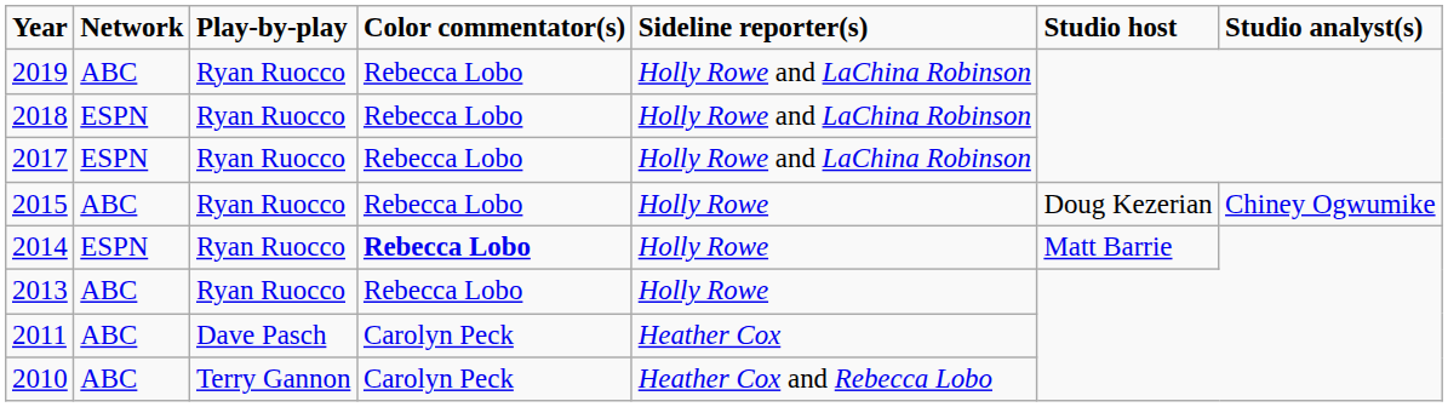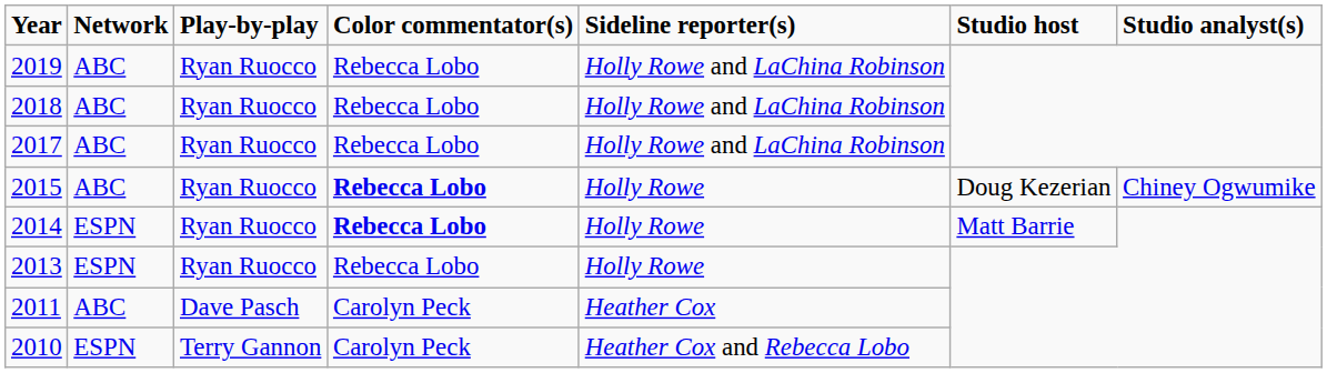2018 | Network: ESPN -> ABC
2017 | Network: ESPN -> ABC
2015 | Color commentator(s): normal -> bold
2013 | Network: ABC -> ESPN
2010 | Network: ABC -> ESPN
